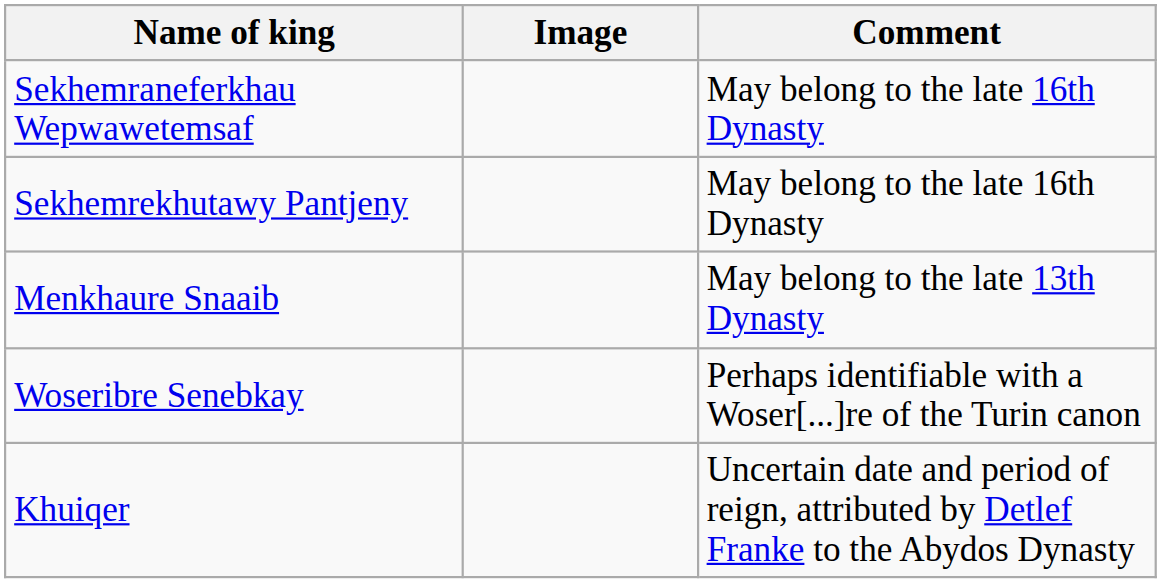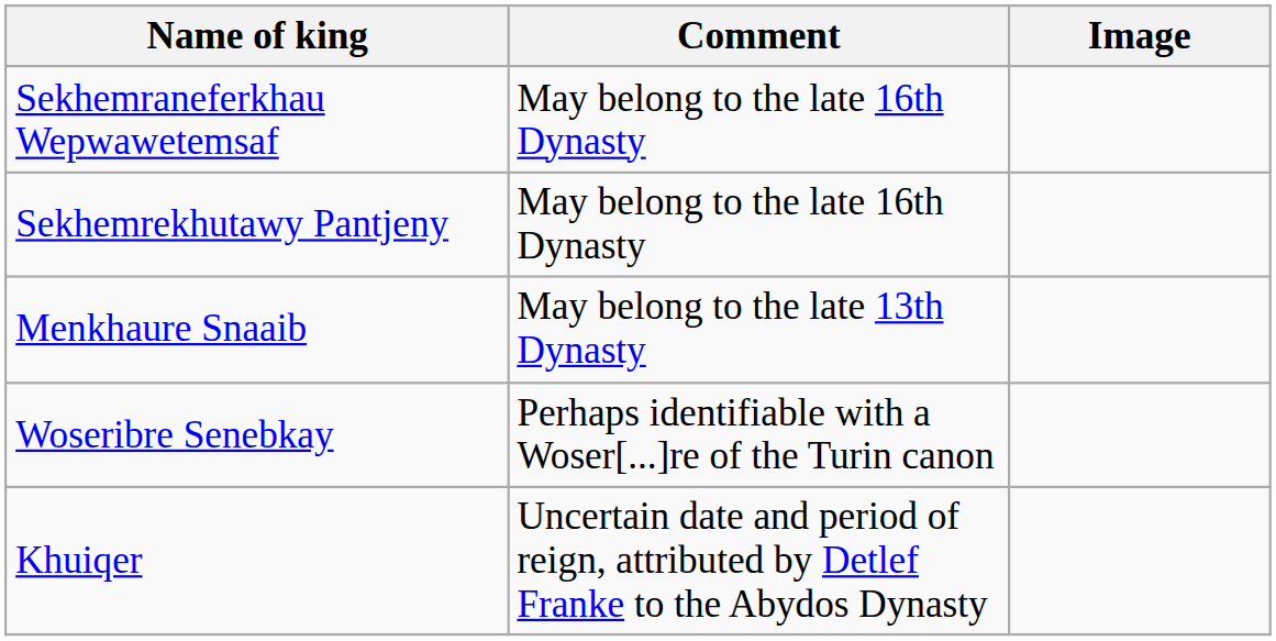columns swapped: Image <-> Comment
